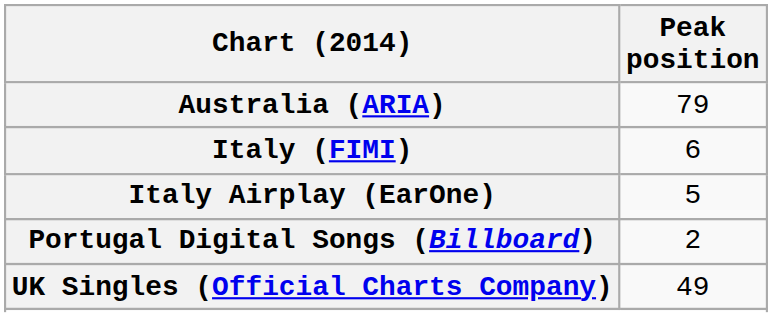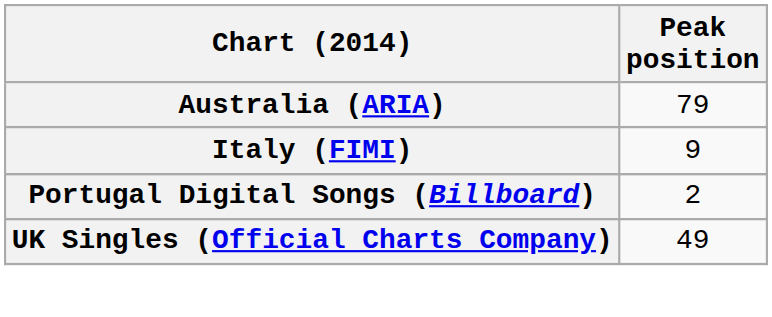Italy (FIMI) | Peak position: 6 -> 9
- row: Italy Airplay (EarOne) | 5
